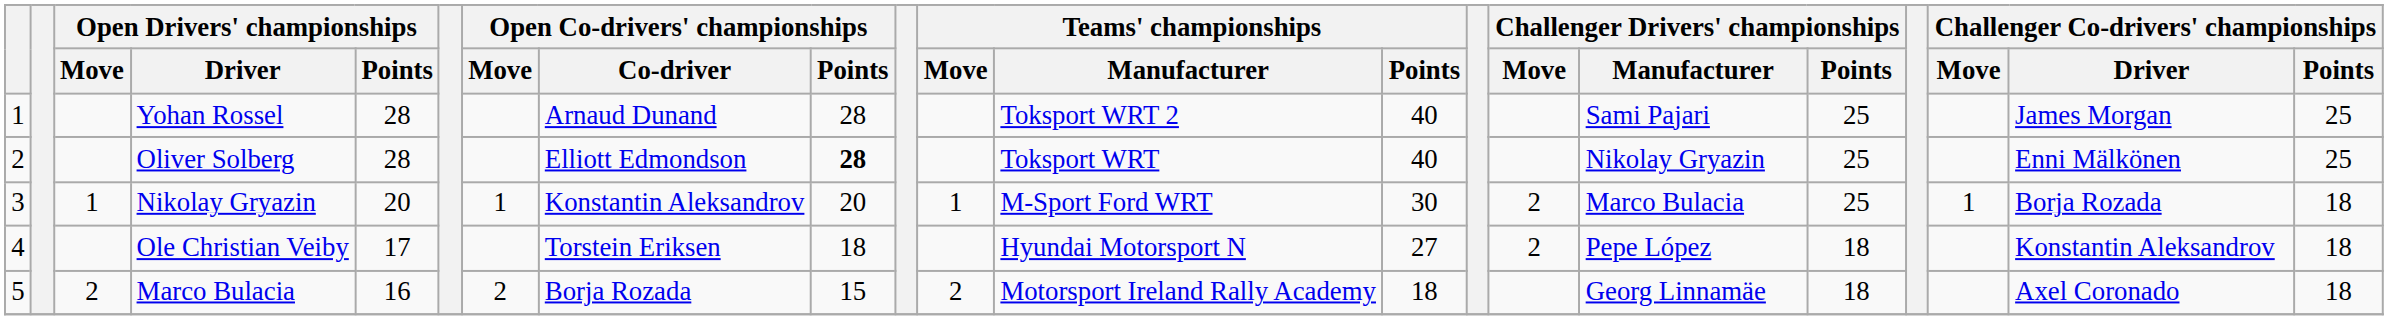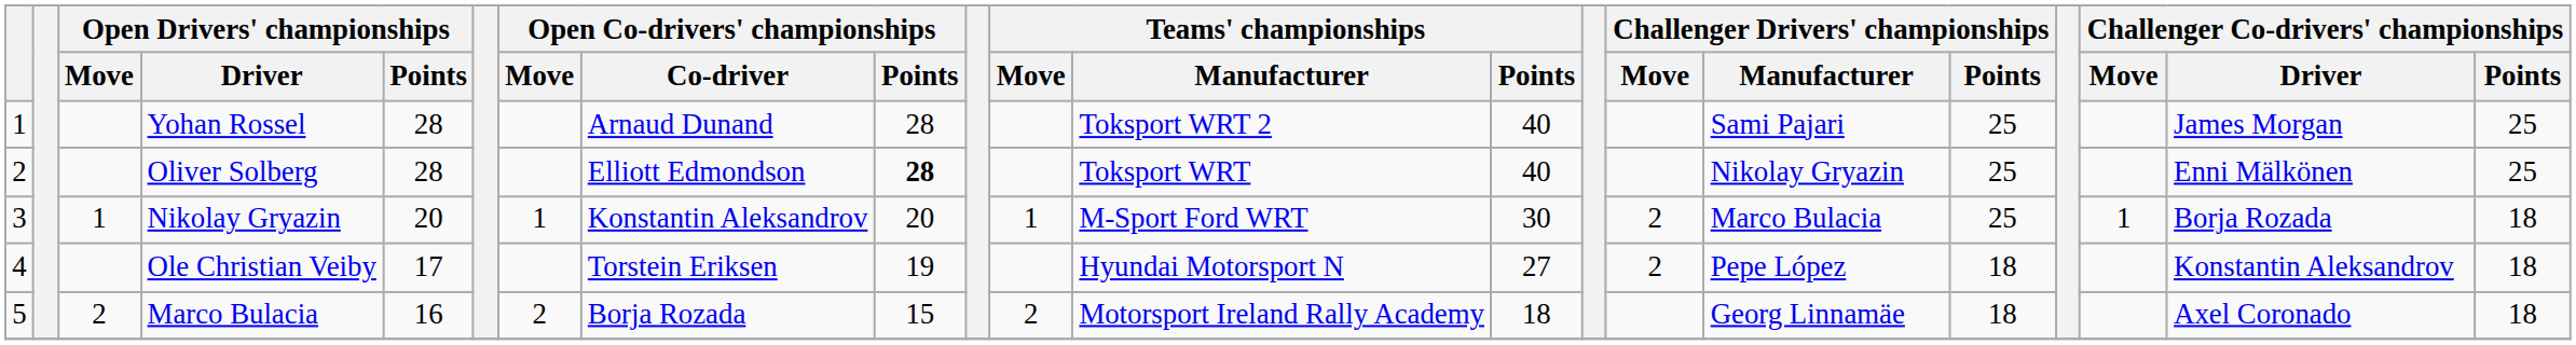Ole Christian Veiby | Open Co-drivers' championships / Points: 18 -> 19
